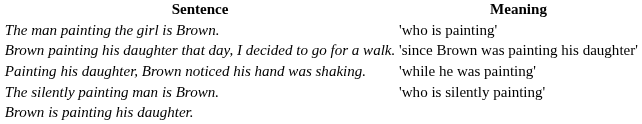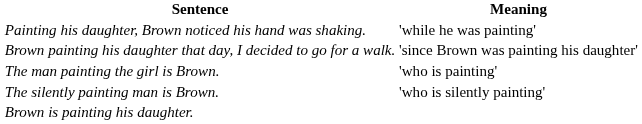rows swapped: Painting his daughter, Brown noticed his hand was shaking. <-> The man painting the girl is Brown.
